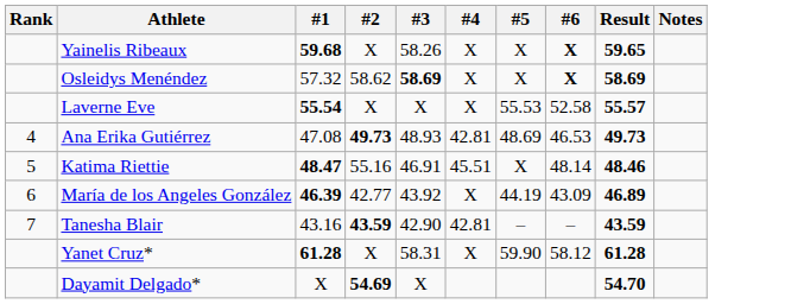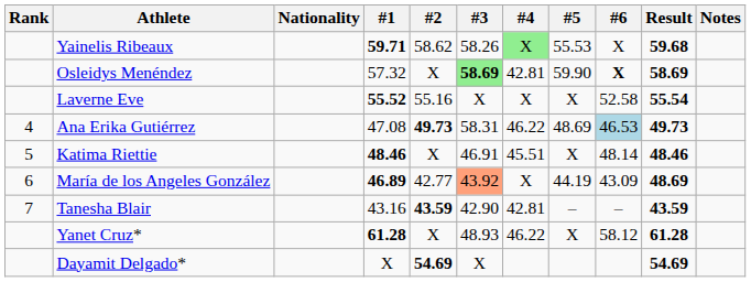+ column: Nationality
Yainelis Ribeaux | #1: 59.68 -> 59.71
Yainelis Ribeaux | #2: X -> 58.62
Yainelis Ribeaux | #4: no background -> lightgreen background
Yainelis Ribeaux | #5: X -> 55.53
Yainelis Ribeaux | #6: bold -> normal
Yainelis Ribeaux | Result: 59.65 -> 59.68
Osleidys Menéndez | #2: 58.62 -> X
Osleidys Menéndez | #3: no background -> lightgreen background
Osleidys Menéndez | #4: X -> 42.81
Osleidys Menéndez | #5: X -> 59.90
Laverne Eve | #1: 55.54 -> 55.52
Laverne Eve | #2: X -> 55.16
Laverne Eve | #5: 55.53 -> X
Laverne Eve | Result: 55.57 -> 55.54
Ana Erika Gutiérrez | #3: 48.93 -> 58.31
Ana Erika Gutiérrez | #4: 42.81 -> 46.22
Ana Erika Gutiérrez | #6: no background -> lightblue background
Katima Riettie | #1: 48.47 -> 48.46
Katima Riettie | #2: 55.16 -> X
María de los Angeles González | #1: 46.39 -> 46.89
María de los Angeles González | #3: no background -> lightsalmon background
María de los Angeles González | Result: 46.89 -> 48.69
Yanet Cruz* | #3: 58.31 -> 48.93
Yanet Cruz* | #4: X -> 46.22
Yanet Cruz* | #5: 59.90 -> X
Dayamit Delgado* | Result: 54.70 -> 54.69
